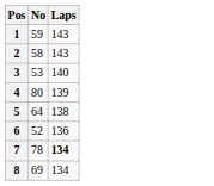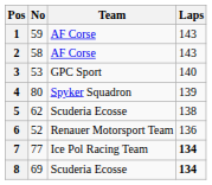+ column: Team | AF Corse | AF Corse | GPC Sport | Spyker Squadron | Scuderia Ecosse | Renauer Motorsport Team | Ice Pol Racing Team | Scuderia Ecosse
5 | No: 64 -> 62
7 | No: 78 -> 77
8 | Laps: normal -> bold
